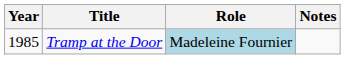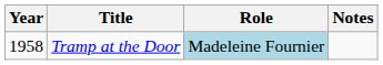Tramp at the Door | Year: 1985 -> 1958
